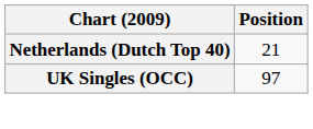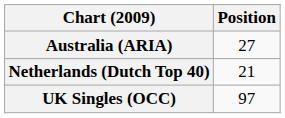+ row: Australia (ARIA) | 27
